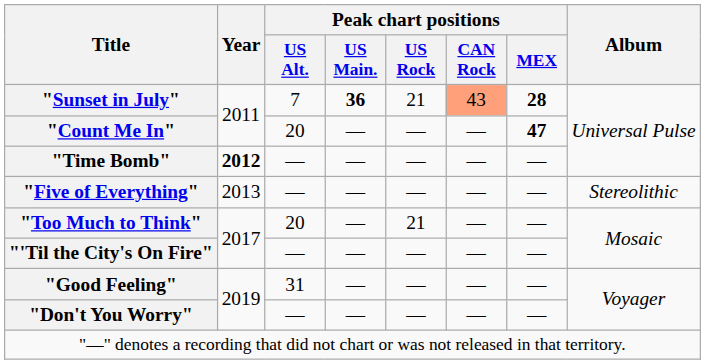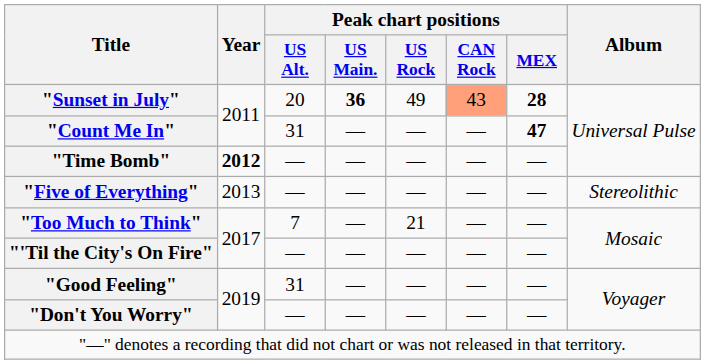"Sunset in July" | Peak chart positions / US Alt.: 7 -> 20
"Sunset in July" | Peak chart positions / US Rock: 21 -> 49
"Count Me In" | Peak chart positions / US Alt.: 20 -> 31
"Too Much to Think" | Peak chart positions / US Alt.: 20 -> 7
